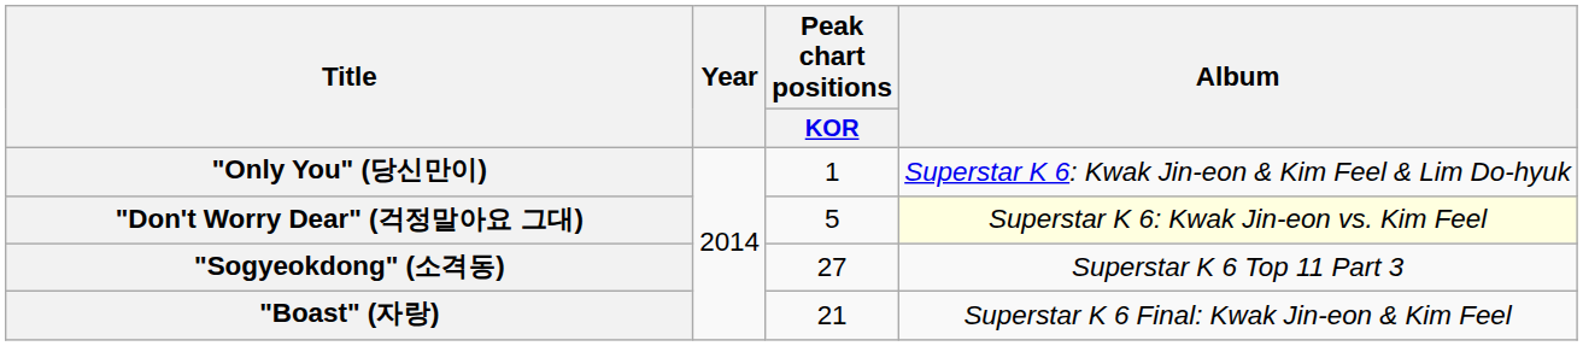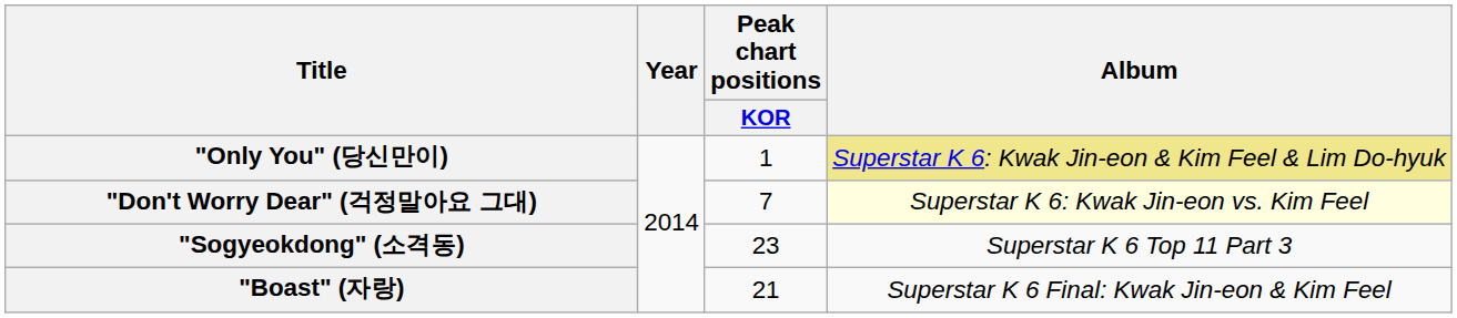"Only You" (당신만이) | Album: no background -> khaki background
"Don't Worry Dear" (걱정말아요 그대) | Peak chart positions / KOR: 5 -> 7
"Sogyeokdong" (소격동) | Peak chart positions / KOR: 27 -> 23
